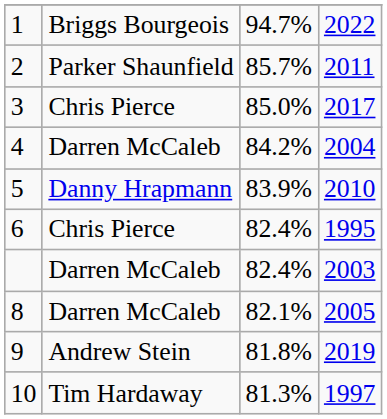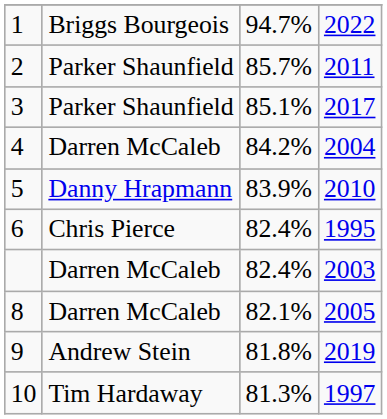3 | column 2: Chris Pierce -> Parker Shaunfield
3 | column 3: 85.0% -> 85.1%
